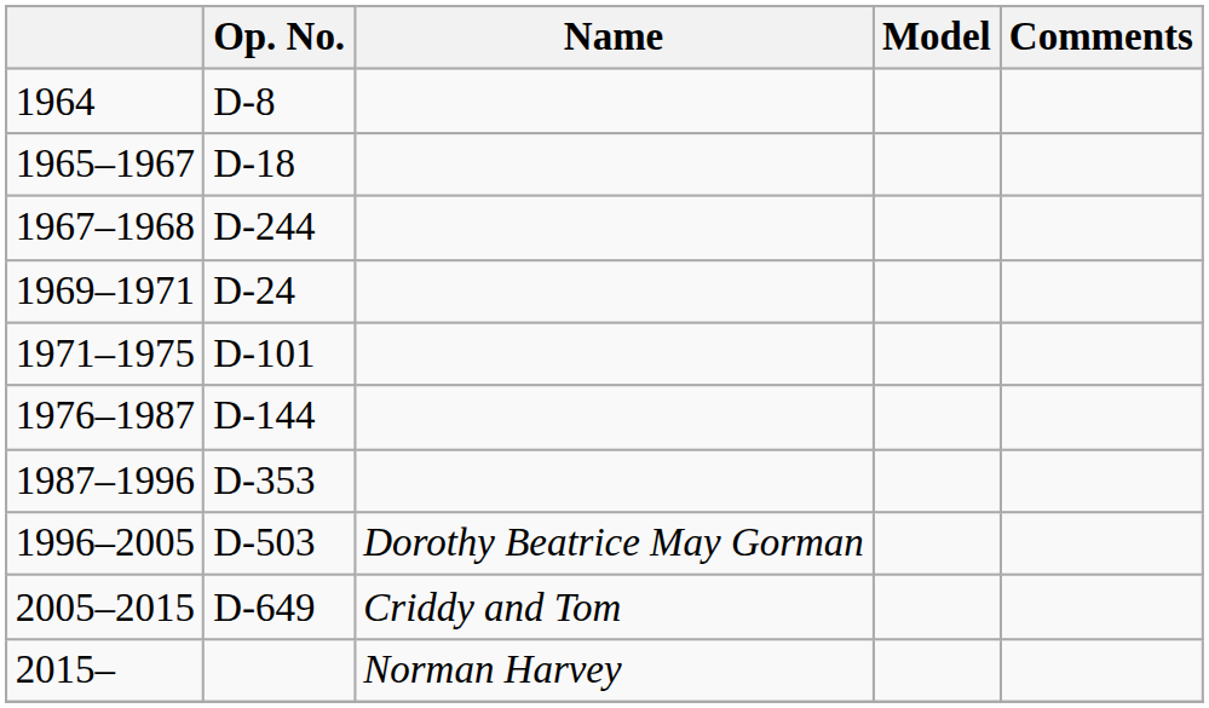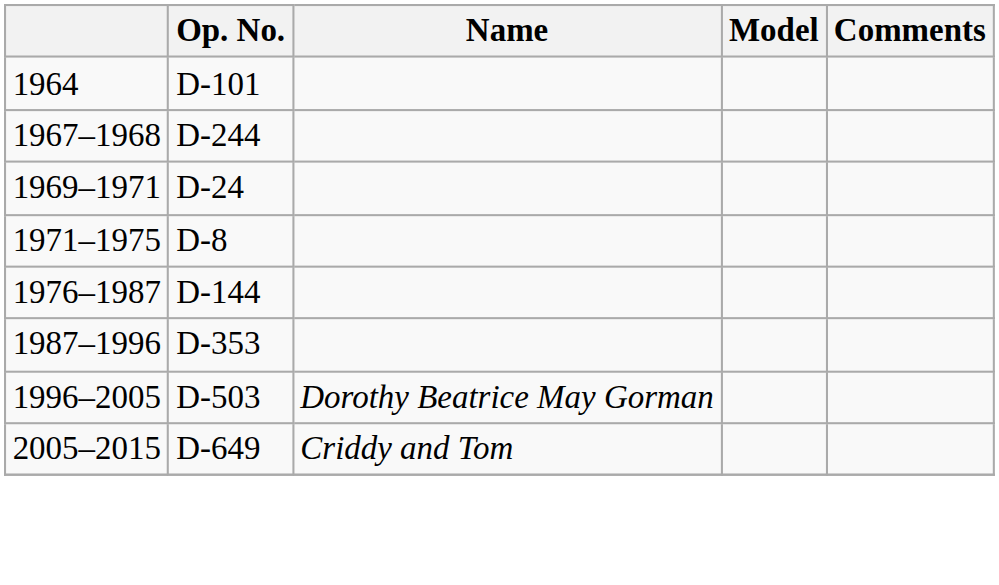1964 | Op. No.: D-8 -> D-101
- row: 1965–1967 | D-18
1971–1975 | Op. No.: D-101 -> D-8
- row: 2015– | Norman Harvey
